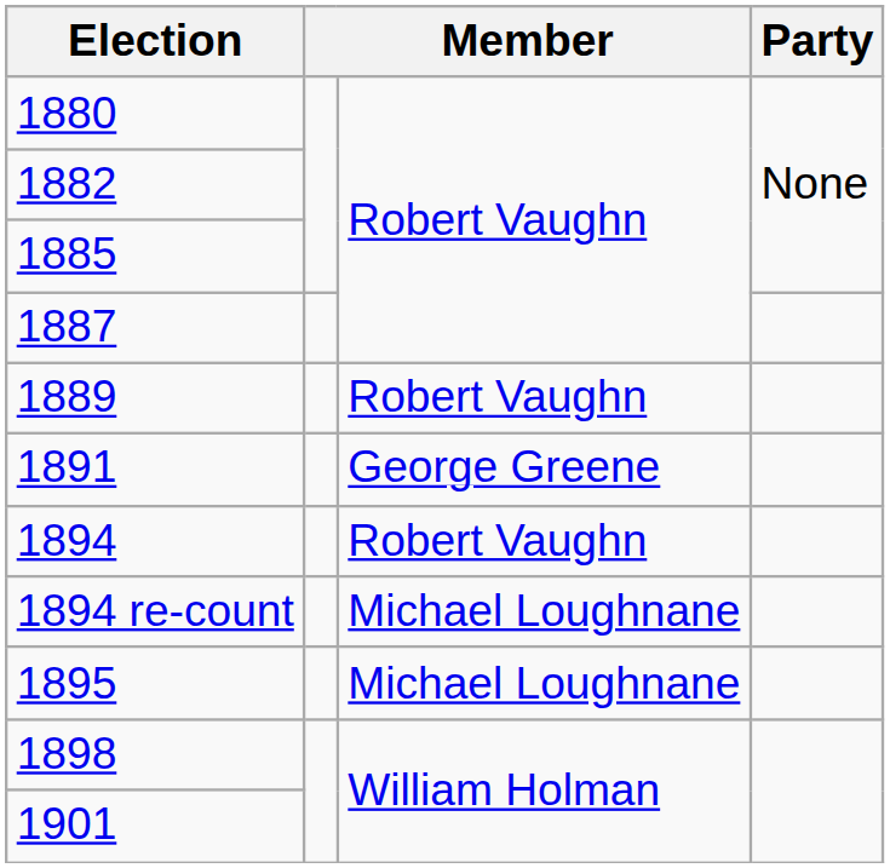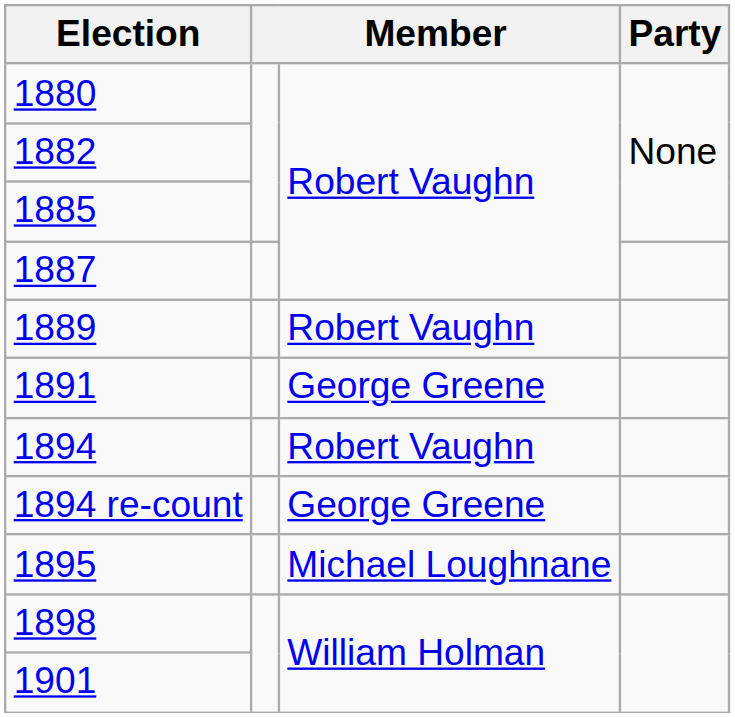1894 re-count | column 3: Michael Loughnane -> George Greene
